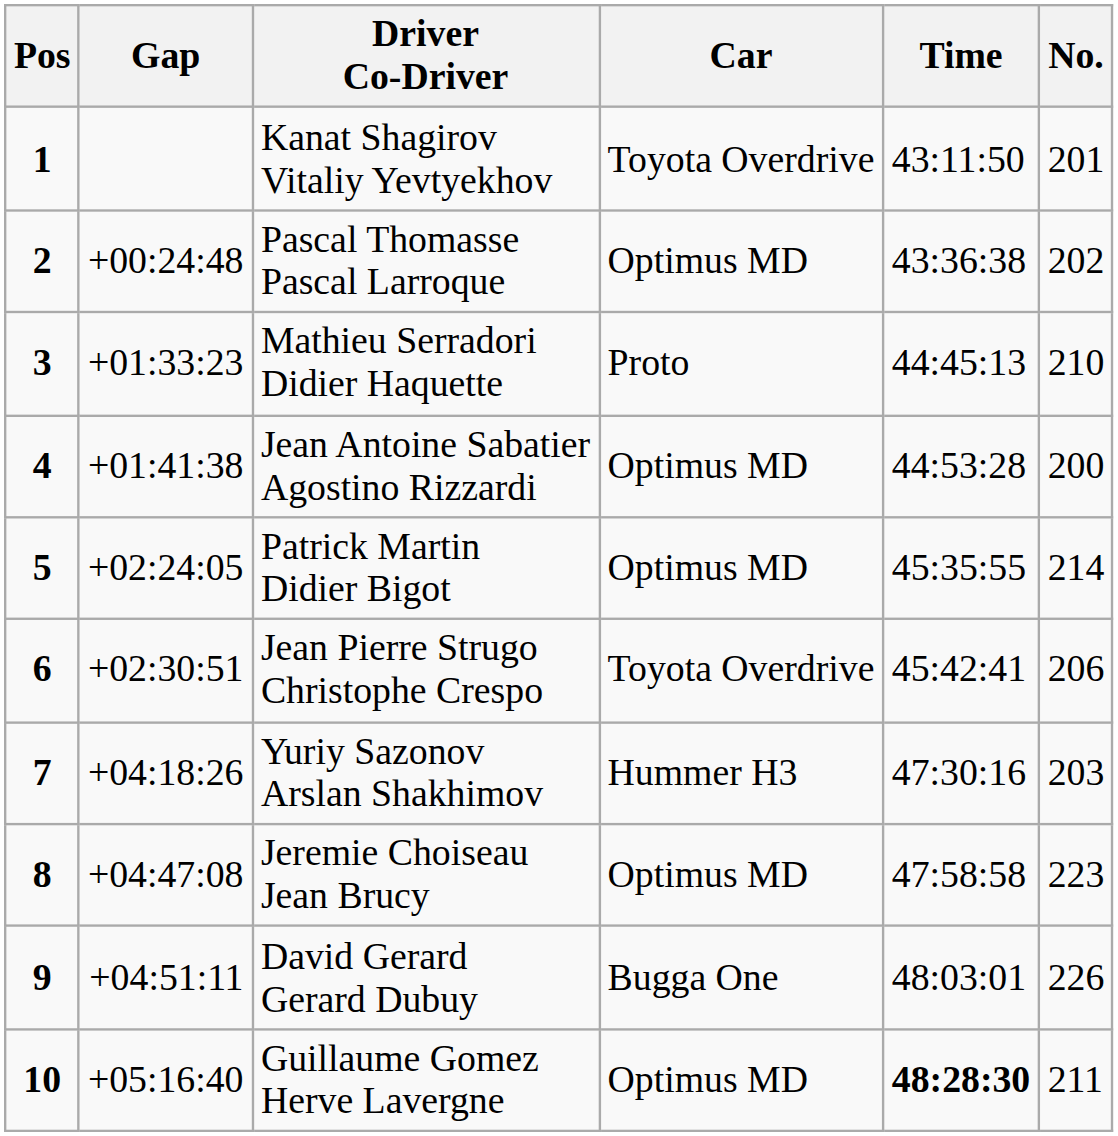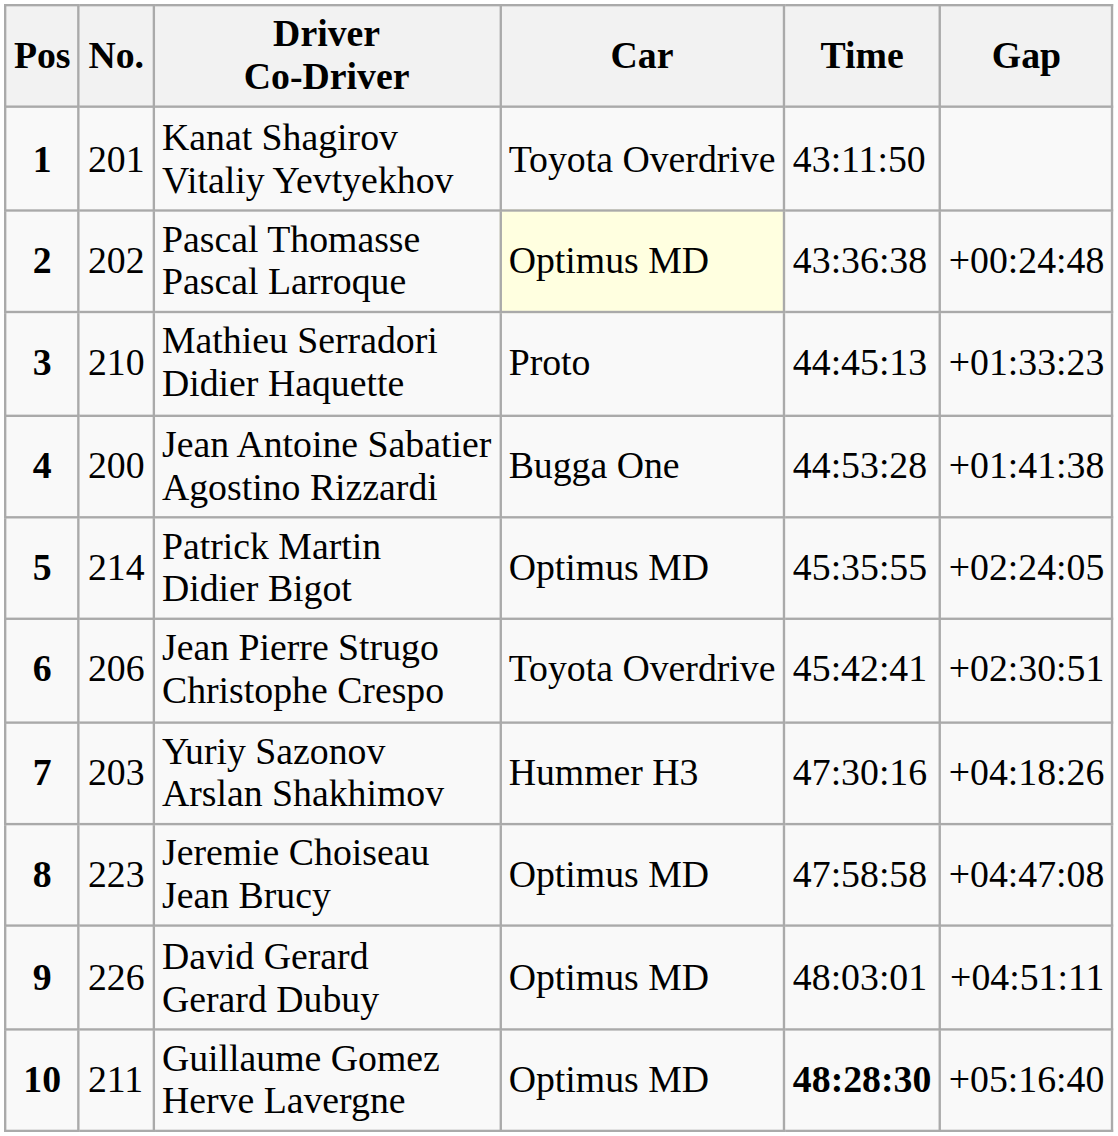columns swapped: No. <-> Gap
Pascal Thomasse Pascal Larroque | Car: no background -> lightyellow background
Jean Antoine Sabatier Agostino Rizzardi | Car: Optimus MD -> Bugga One
David Gerard Gerard Dubuy | Car: Bugga One -> Optimus MD
